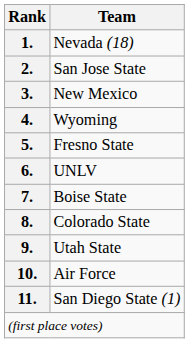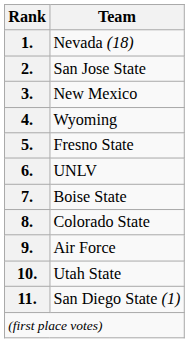9. | Team: Utah State -> Air Force
10. | Team: Air Force -> Utah State
